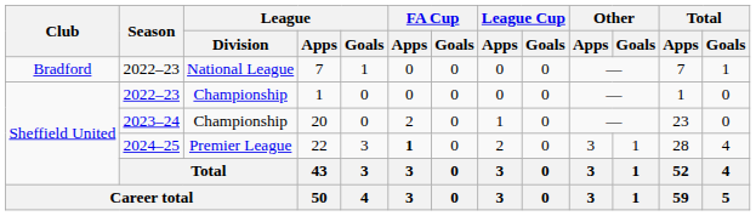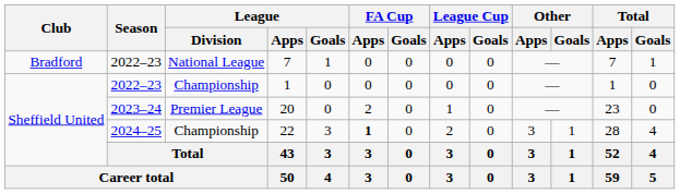20 | League / Division: Championship -> Premier League
22 | League / Division: Premier League -> Championship
